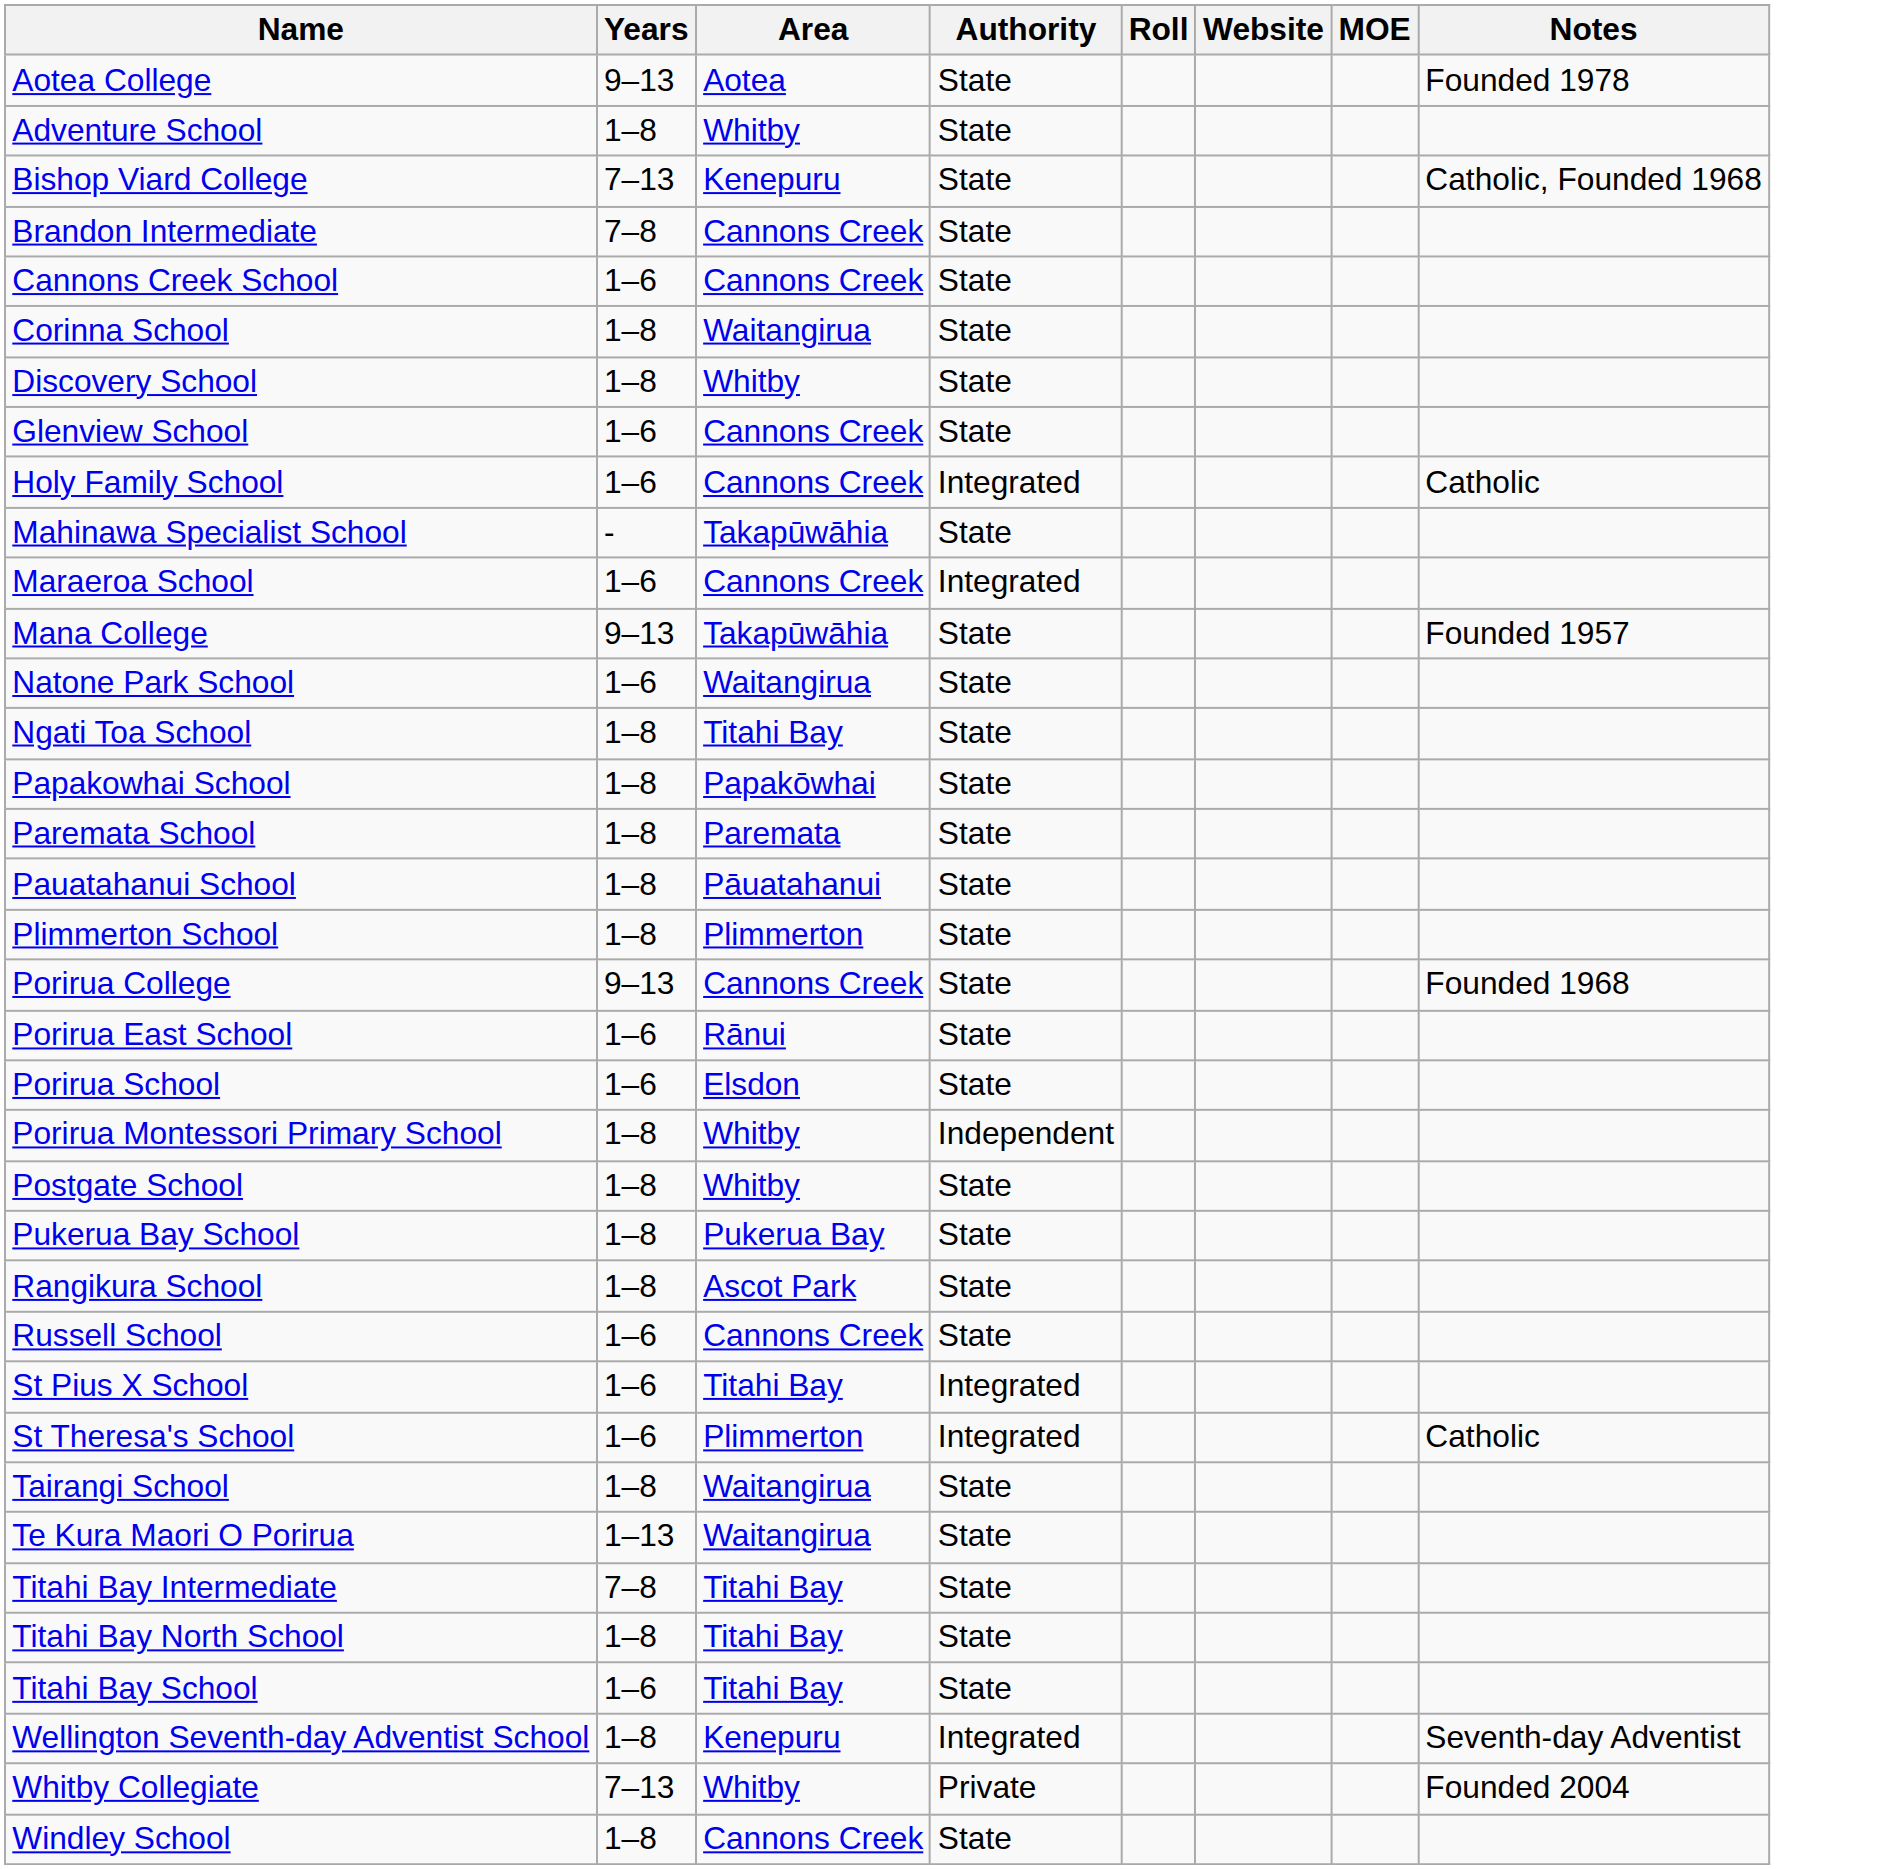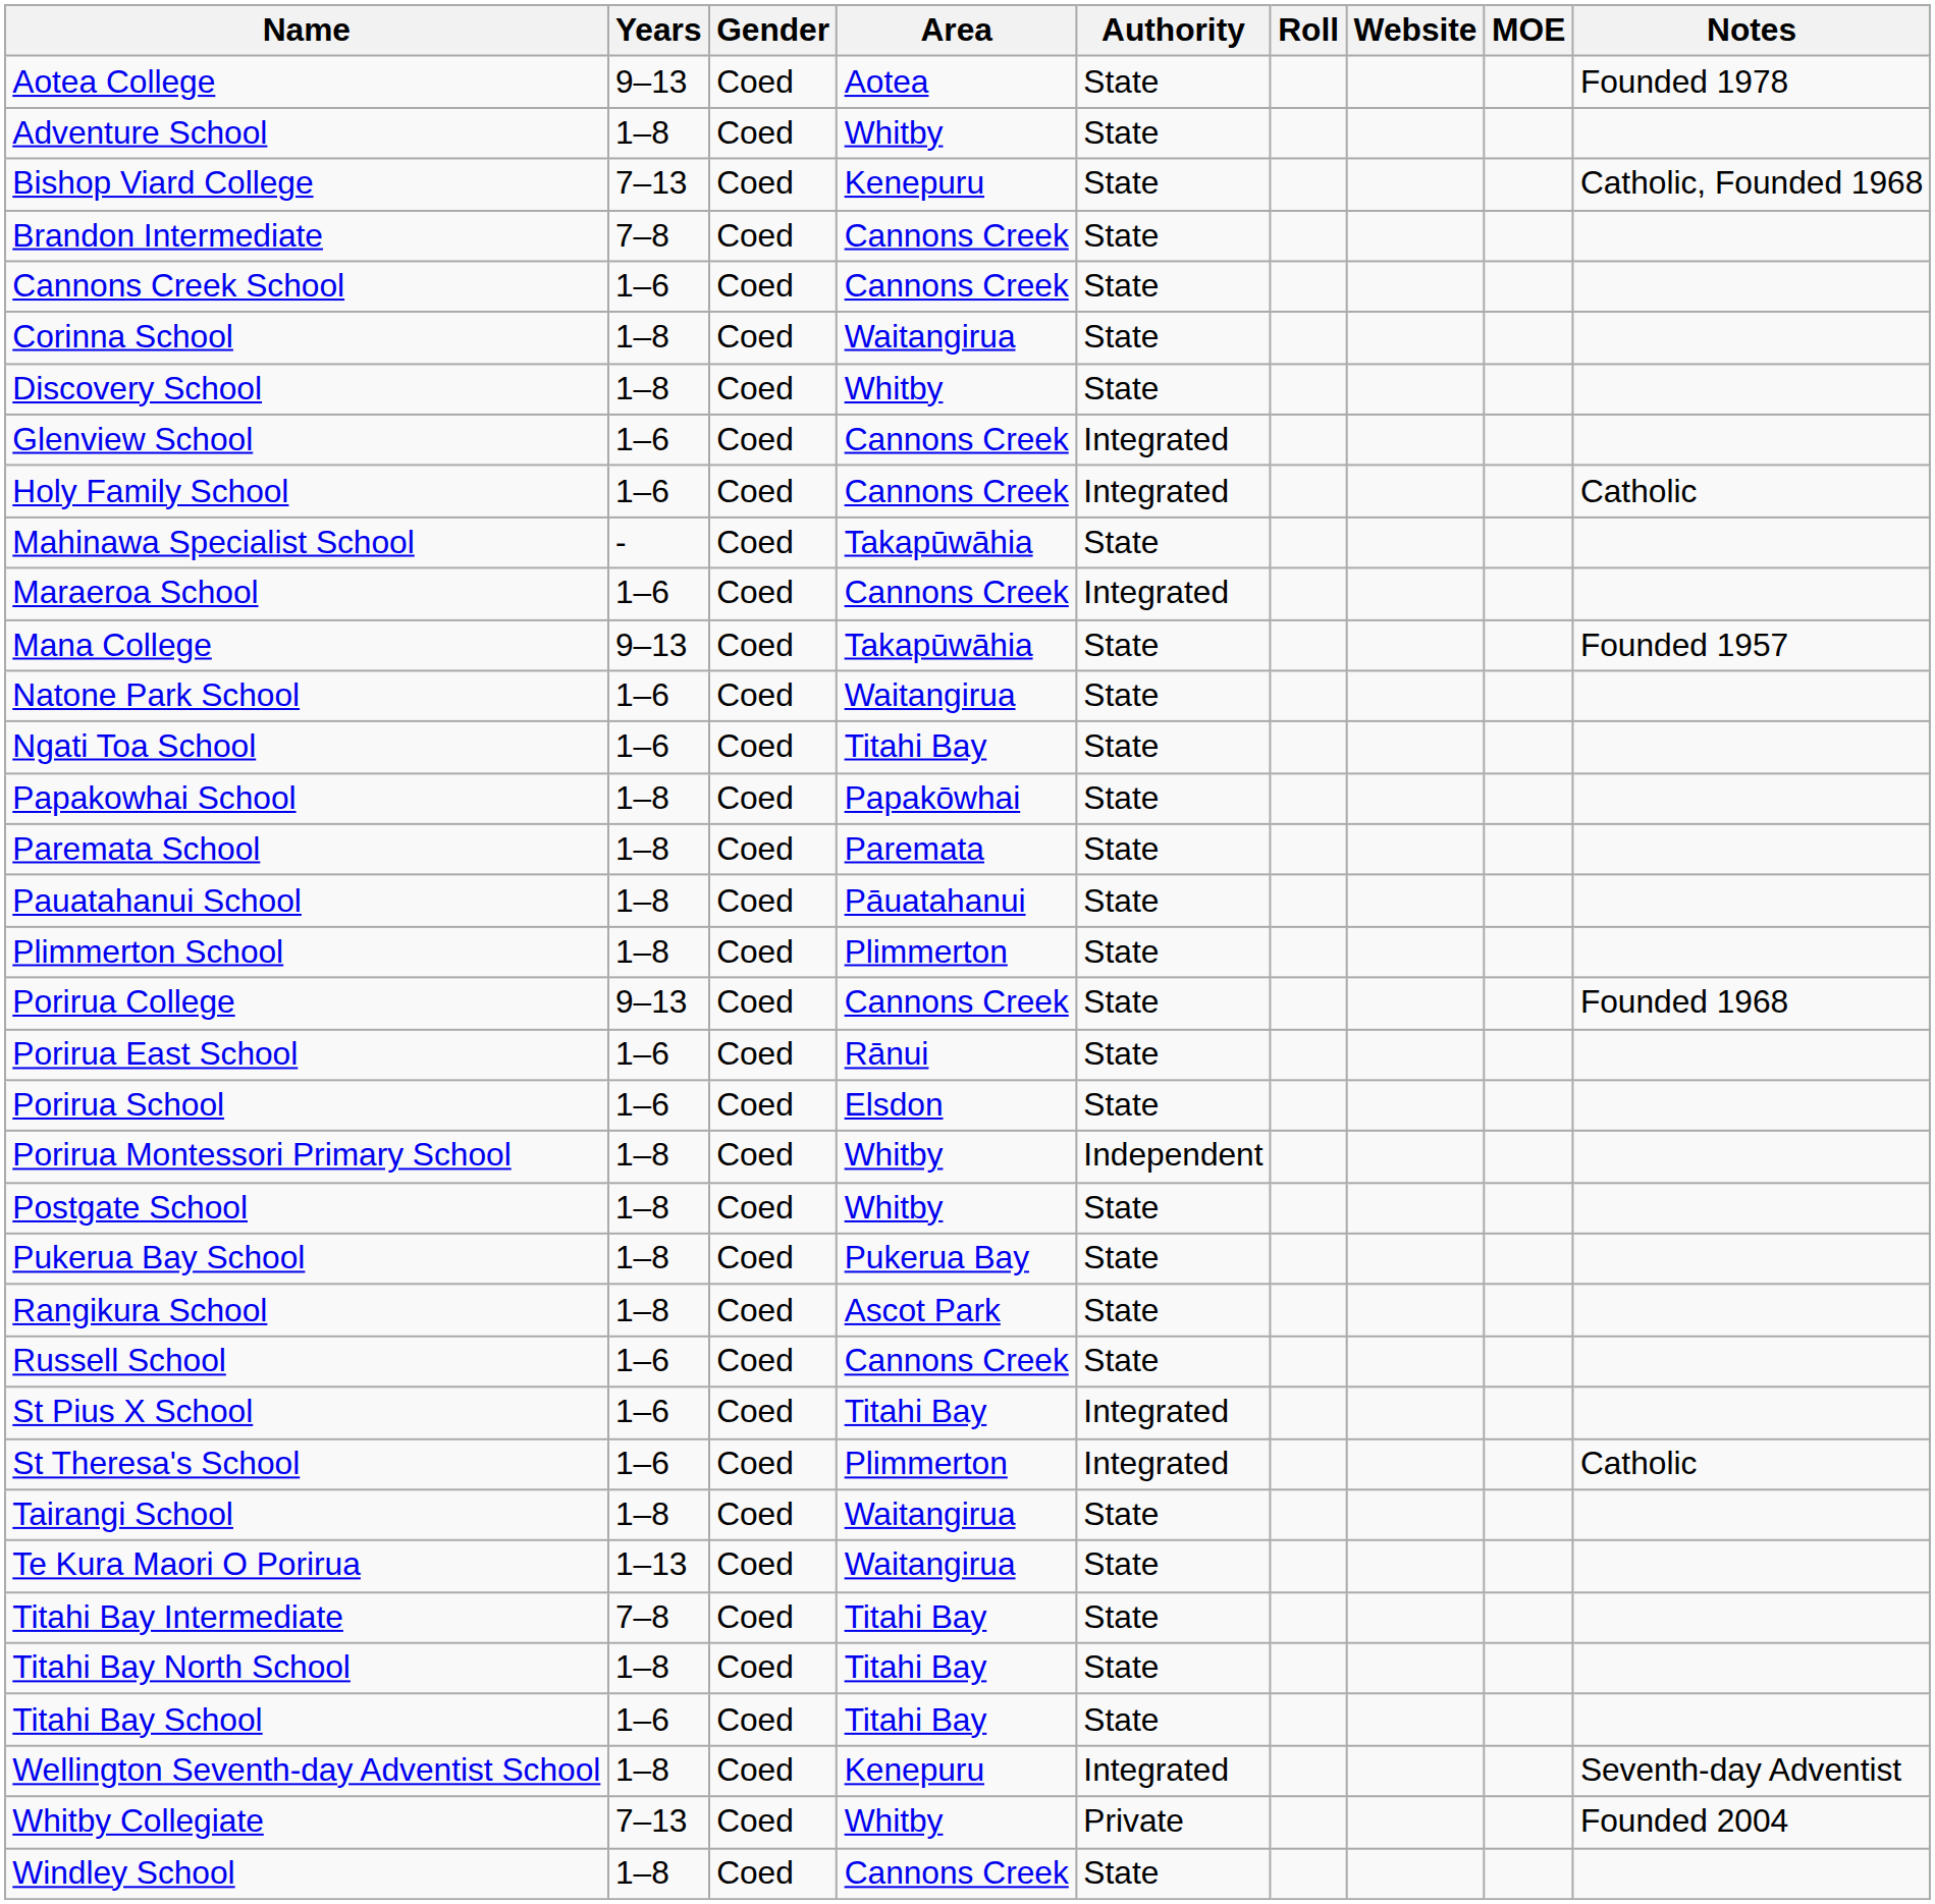+ column: Gender | Coed | Coed | Coed | Coed | Coed | Coed | Coed | Coed | Coed | Coed | Coed | Coed | Coed | Coed | Coed | Coed | Coed | Coed | Coed | Coed | Coed | Coed | Coed | Coed | Coed | Coed | Coed | Coed | Coed | Coed | Coed | Coed | Coed | Coed | Coed | Coed
Glenview School | Authority: State -> Integrated
Ngati Toa School | Years: 1–8 -> 1–6
